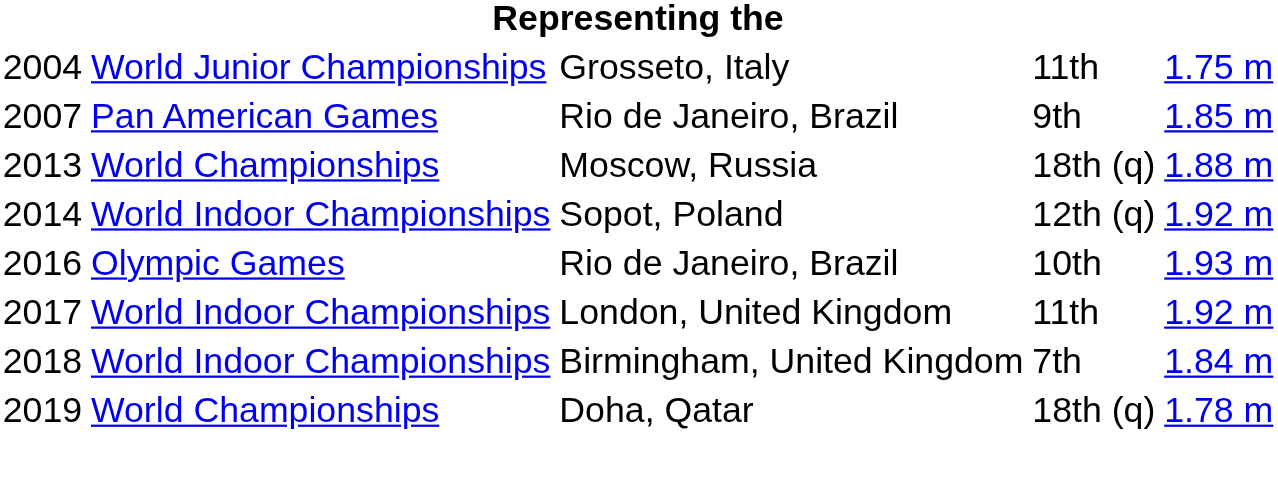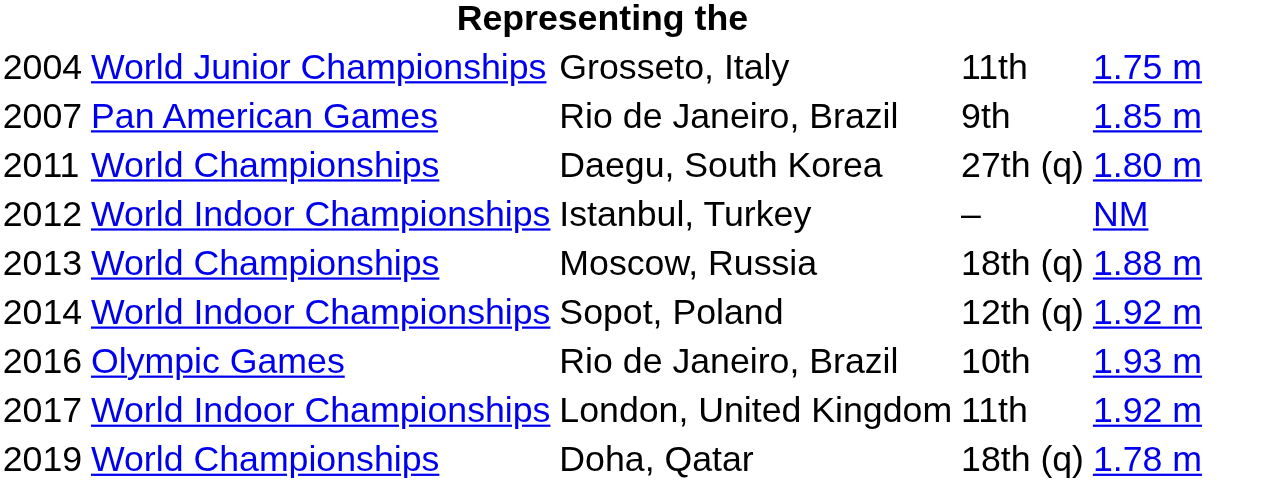+ row: 2011 | World Championships | Daegu, South Korea | 27th (q) | 1.80 m
+ row: 2012 | World Indoor Championships | Istanbul, Turkey | – | NM
- row: 2018 | World Indoor Championships | Birmingham, United Kingdom | 7th | 1.84 m
